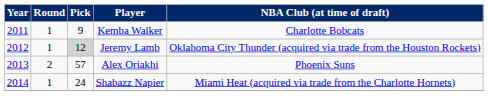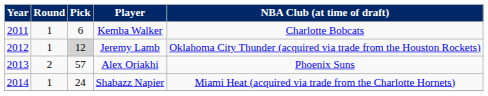Kemba Walker | Pick: 9 -> 6
